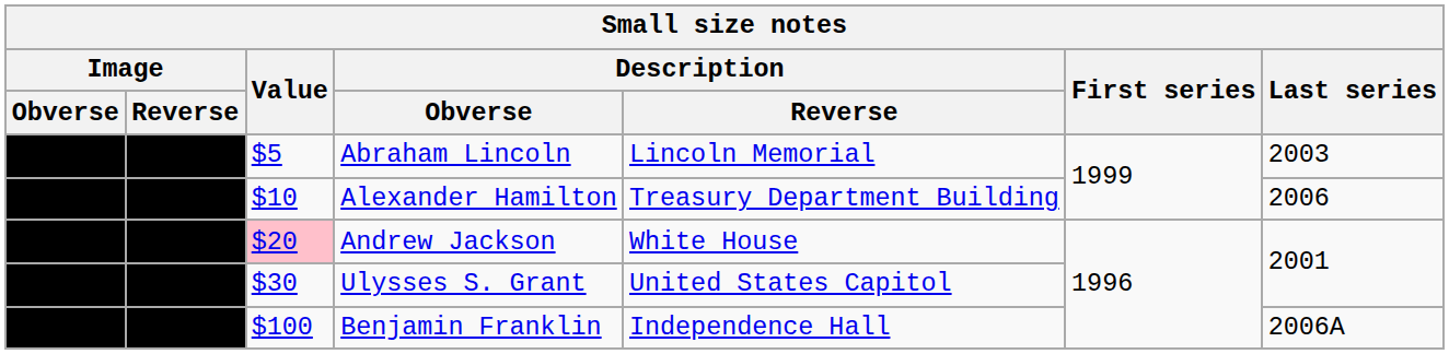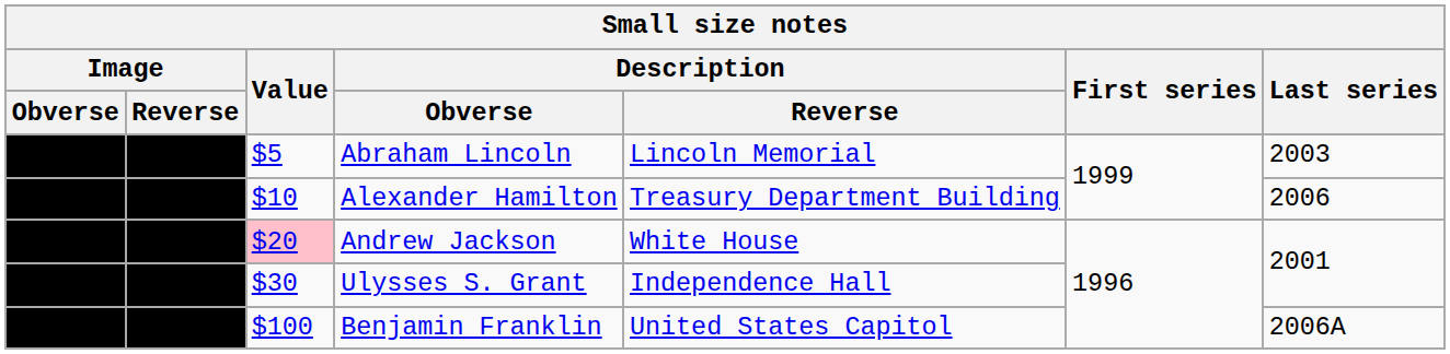Ulysses S. Grant | Description / Reverse: United States Capitol -> Independence Hall
Benjamin Franklin | Description / Reverse: Independence Hall -> United States Capitol
